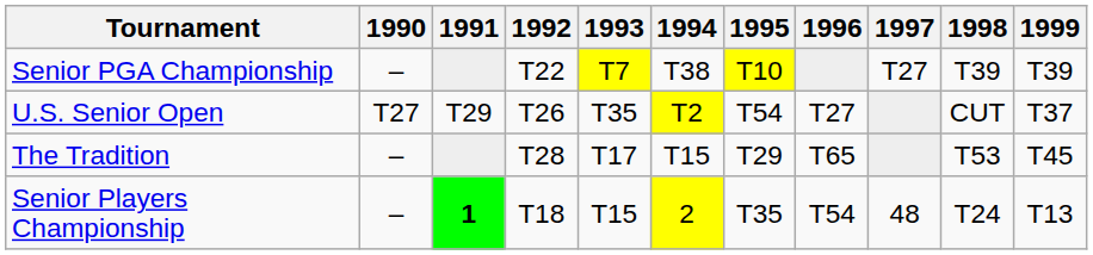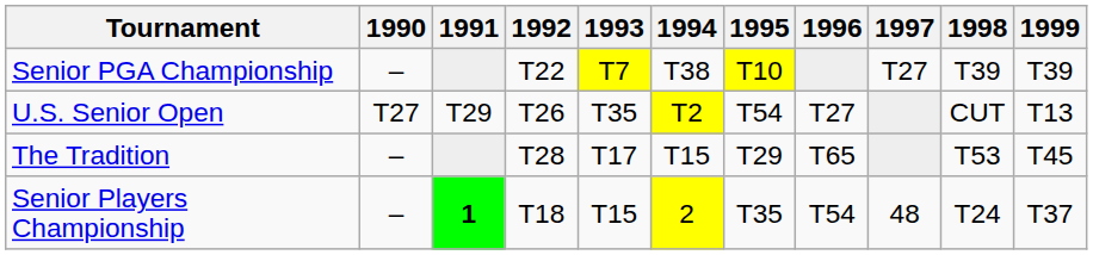U.S. Senior Open | 1999: T37 -> T13
Senior Players Championship | 1999: T13 -> T37
